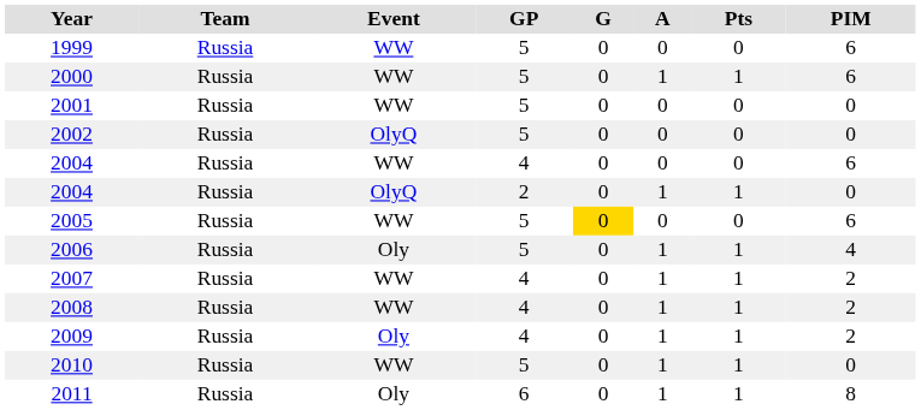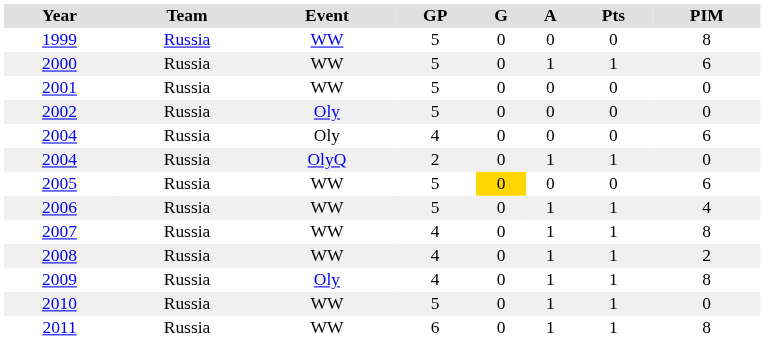1999 | PIM: 6 -> 8
2002 | Event: OlyQ -> Oly
2004 / 4 | Event: WW -> Oly
2006 | Event: Oly -> WW
2007 | PIM: 2 -> 8
2009 | PIM: 2 -> 8
2011 | Event: Oly -> WW
